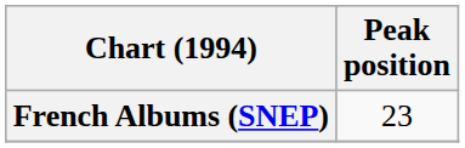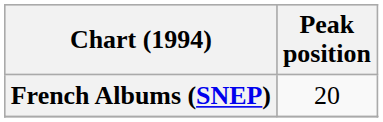French Albums (SNEP) | Peak position: 23 -> 20
